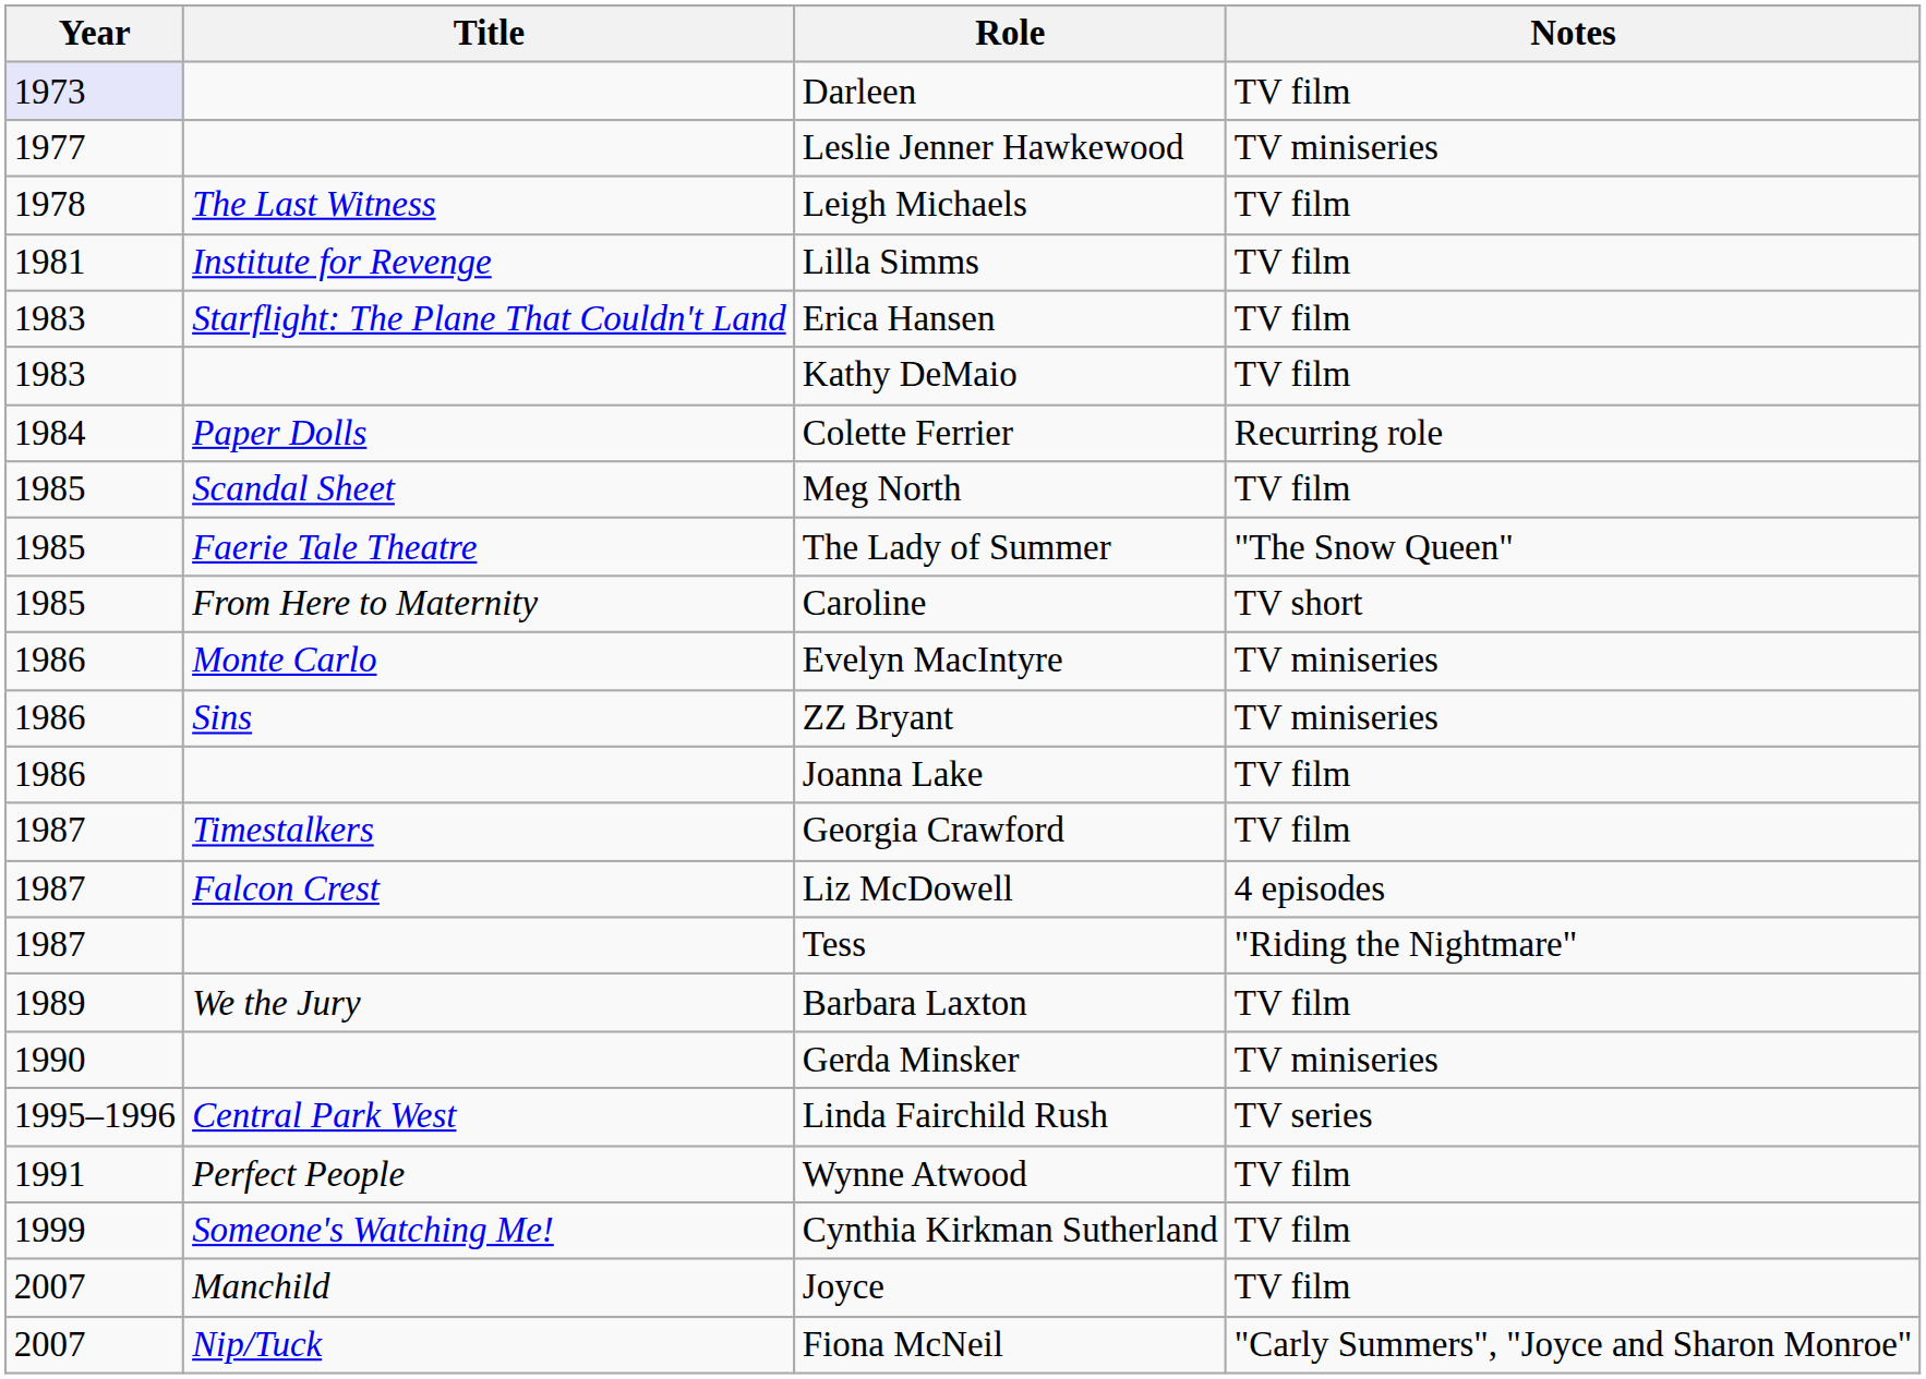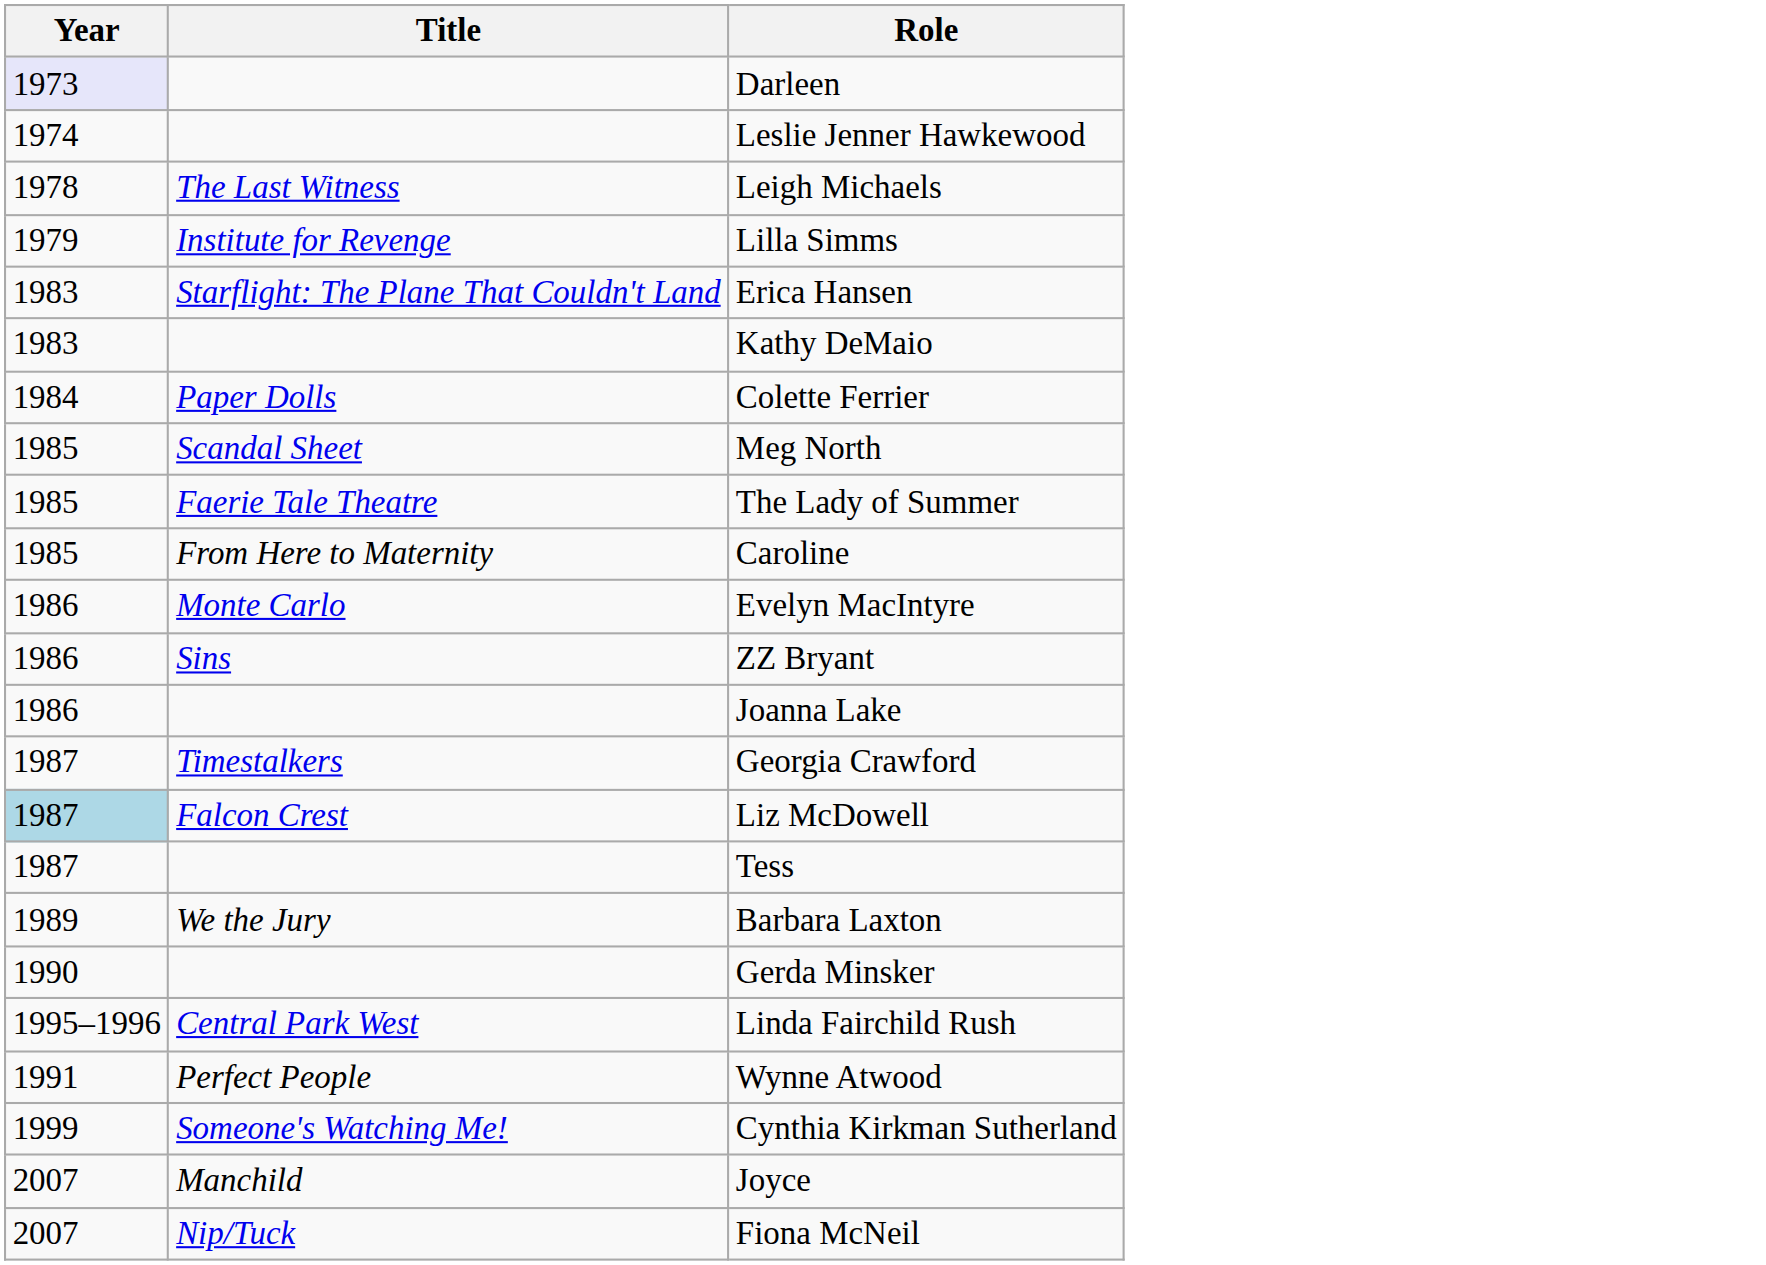- column: Notes | TV film | TV miniseries | TV film | TV film | TV film | TV film | Recurring role | TV film | "The Snow Queen" | TV short | TV miniseries | TV miniseries | TV film | TV film | 4 episodes | "Riding the Nightmare" | TV film | TV miniseries | TV series | TV film | TV film | TV film | "Carly Summers", "Joyce and Sharon Monroe"
Leslie Jenner Hawkewood | Year: 1977 -> 1974
Lilla Simms | Year: 1981 -> 1979
Liz McDowell | Year: no background -> lightblue background
